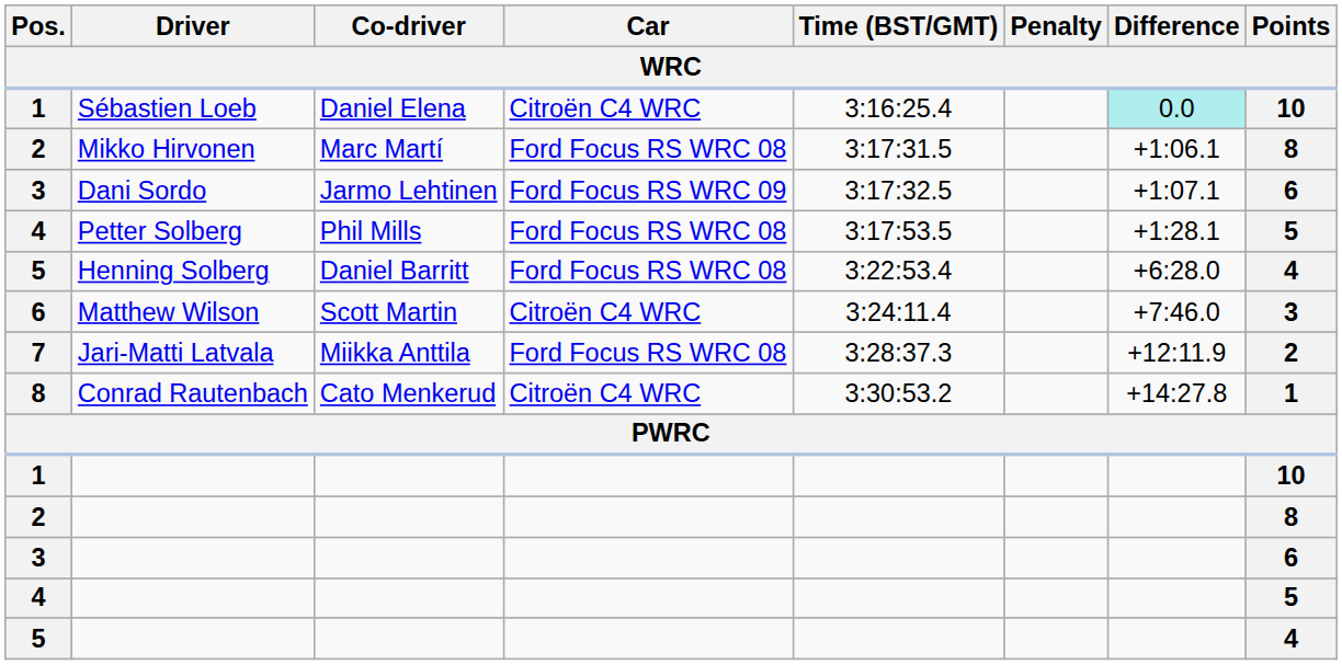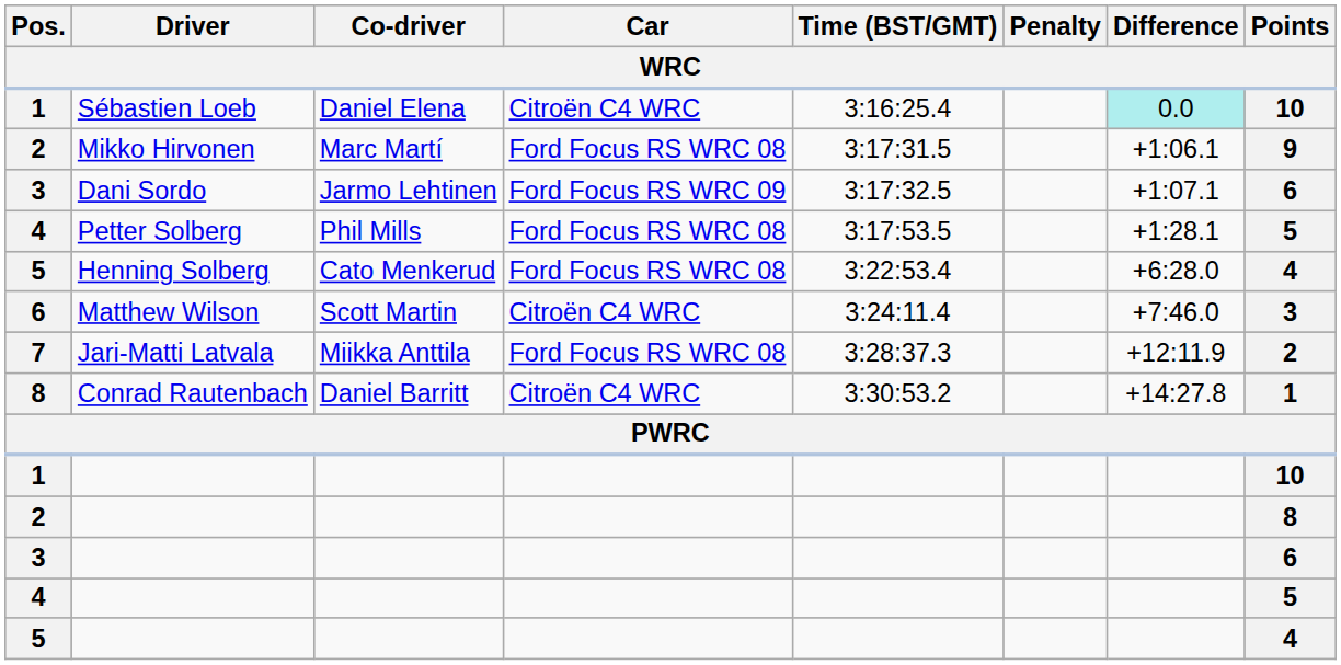Mikko Hirvonen | Points: 8 -> 9
Henning Solberg | Co-driver: Daniel Barritt -> Cato Menkerud
Conrad Rautenbach | Co-driver: Cato Menkerud -> Daniel Barritt
